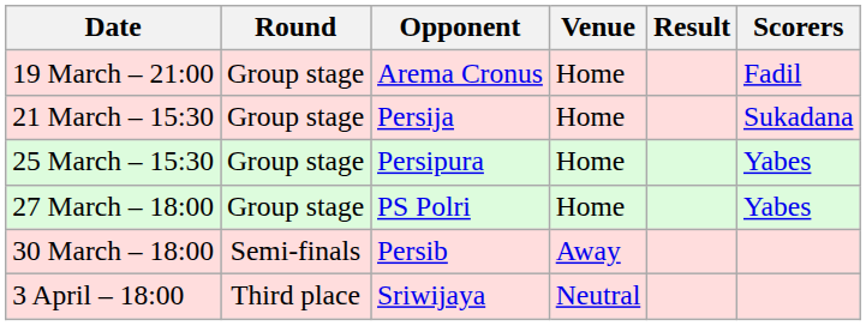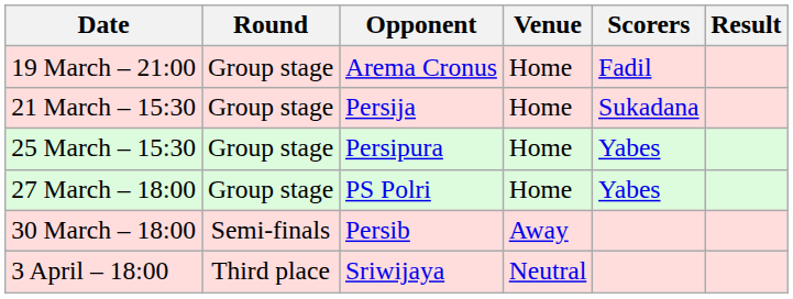columns swapped: Result <-> Scorers
